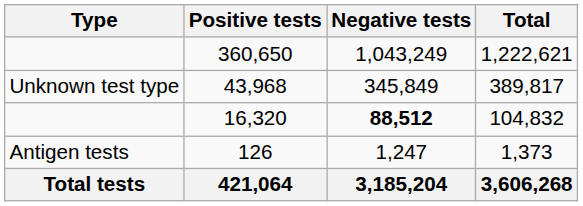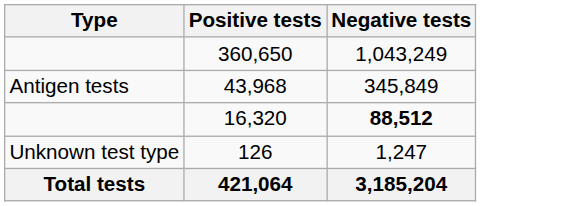- column: Total | 1,222,621 | 389,817 | 104,832 | 1,373 | 3,606,268
43,968 | Type: Unknown test type -> Antigen tests
126 | Type: Antigen tests -> Unknown test type
